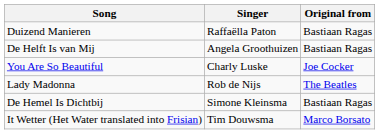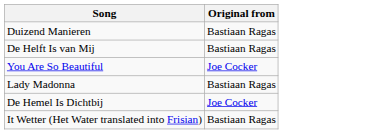- column: Singer | Raffaëlla Paton | Angela Groothuizen | Charly Luske | Rob de Nijs | Simone Kleinsma | Tim Douwsma
Lady Madonna | Original from: The Beatles -> Bastiaan Ragas
De Hemel Is Dichtbij | Original from: Bastiaan Ragas -> Joe Cocker
It Wetter (Het Water translated into Frisian) | Original from: Marco Borsato -> Bastiaan Ragas
